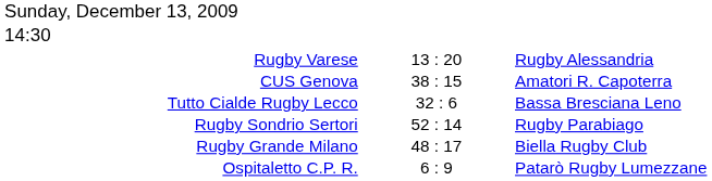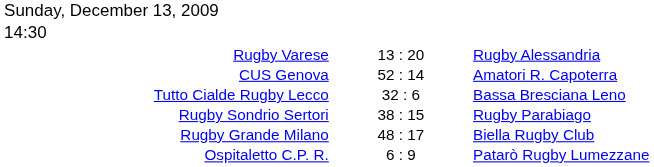CUS Genova | column 2: 38 : 15 -> 52 : 14
Rugby Sondrio Sertori | column 2: 52 : 14 -> 38 : 15
